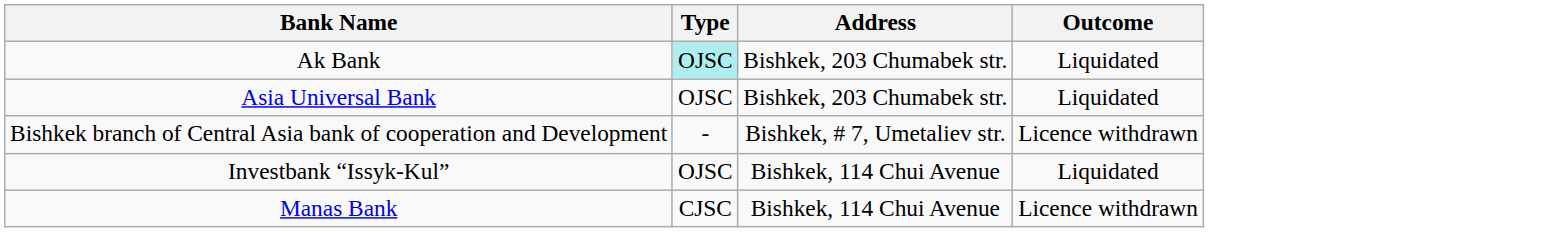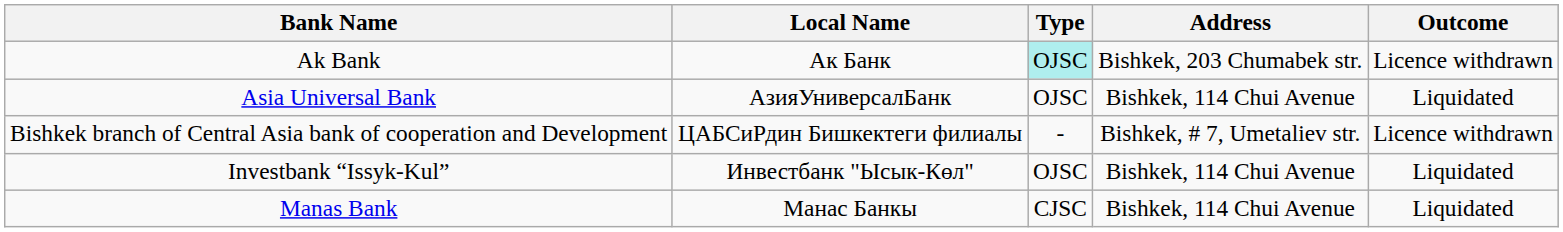+ column: Local Name | Ак Банк | АзияУниверсалБанк | ЦАБСиРдин Бишкектеги филиалы | Инвестбанк "Ысык-Көл" | Манас Банкы
Ak Bank | Outcome: Liquidated -> Licence withdrawn
Asia Universal Bank | Address: Bishkek, 203 Chumabek str. -> Bishkek, 114 Chui Avenue
Manas Bank | Outcome: Licence withdrawn -> Liquidated
